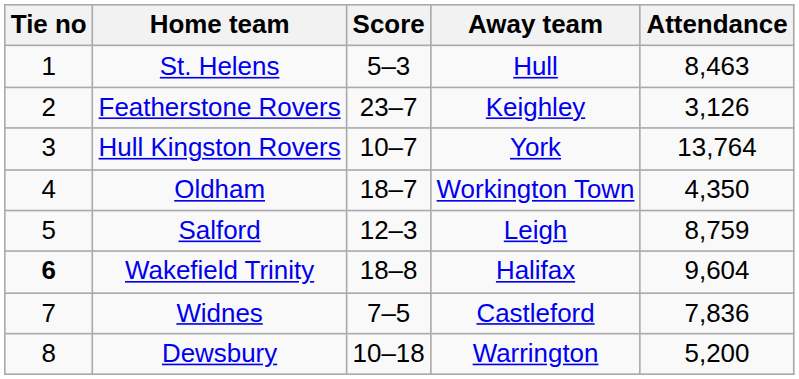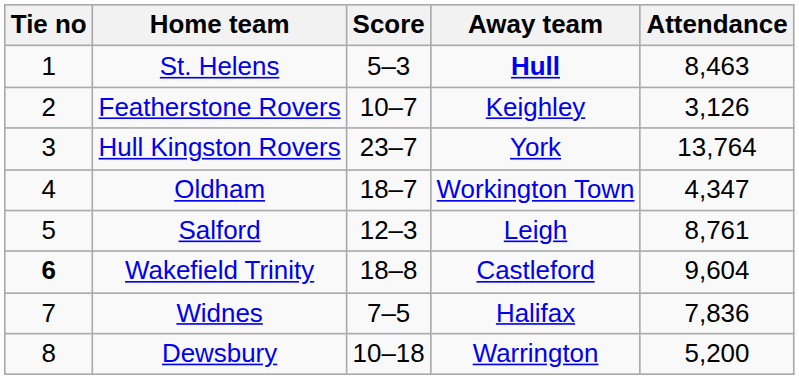St. Helens | Away team: normal -> bold
Featherstone Rovers | Score: 23–7 -> 10–7
Hull Kingston Rovers | Score: 10–7 -> 23–7
Oldham | Attendance: 4,350 -> 4,347
Salford | Attendance: 8,759 -> 8,761
Wakefield Trinity | Away team: Halifax -> Castleford
Widnes | Away team: Castleford -> Halifax
